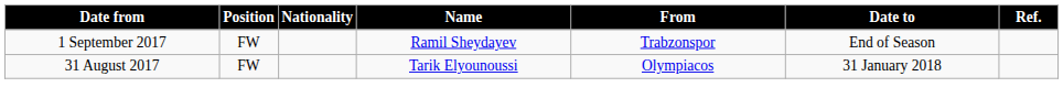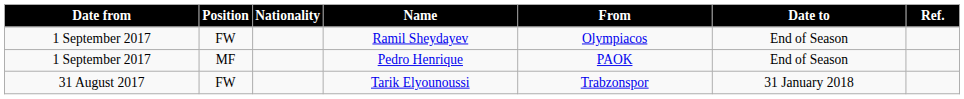Ramil Sheydayev | From: Trabzonspor -> Olympiacos
+ row: 1 September 2017 | MF | Pedro Henrique | PAOK | End of Season
Tarik Elyounoussi | From: Olympiacos -> Trabzonspor
